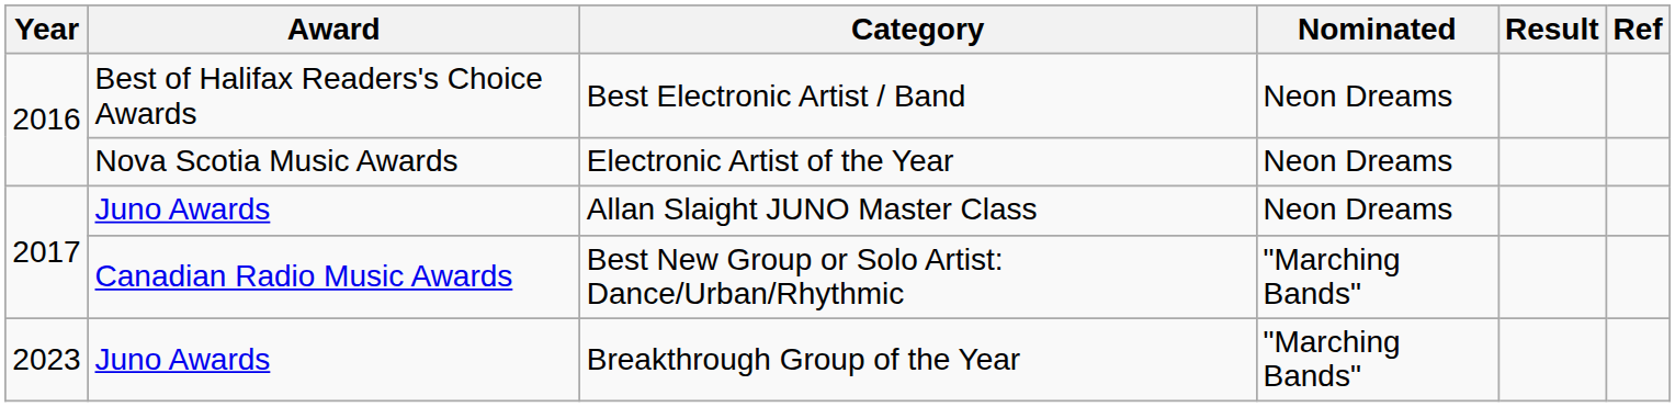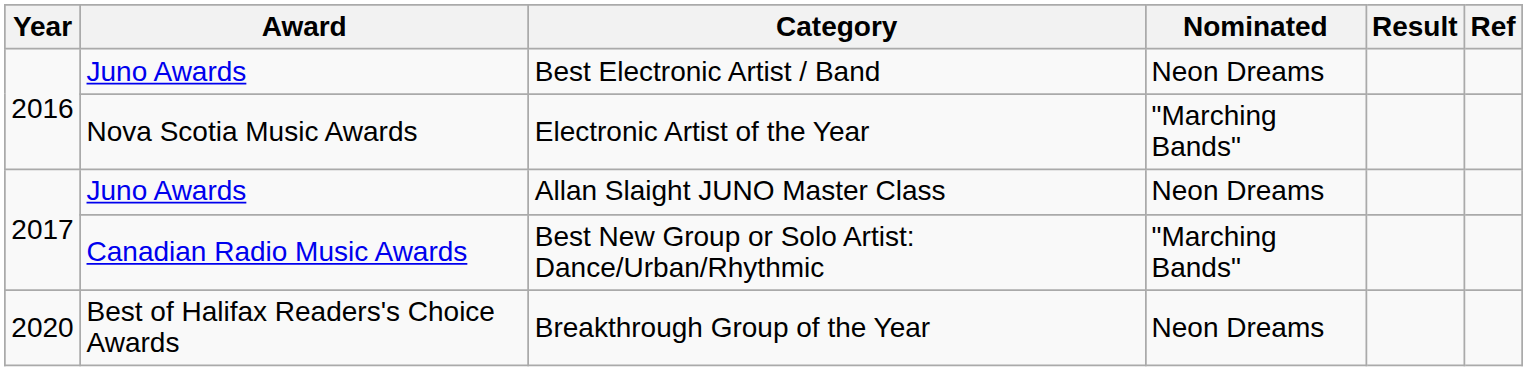Best Electronic Artist / Band | Award: Best of Halifax Readers's Choice Awards -> Juno Awards
Electronic Artist of the Year | Nominated: Neon Dreams -> "Marching Bands"
Breakthrough Group of the Year | Year: 2023 -> 2020
Breakthrough Group of the Year | Award: Juno Awards -> Best of Halifax Readers's Choice Awards
Breakthrough Group of the Year | Nominated: "Marching Bands" -> Neon Dreams
